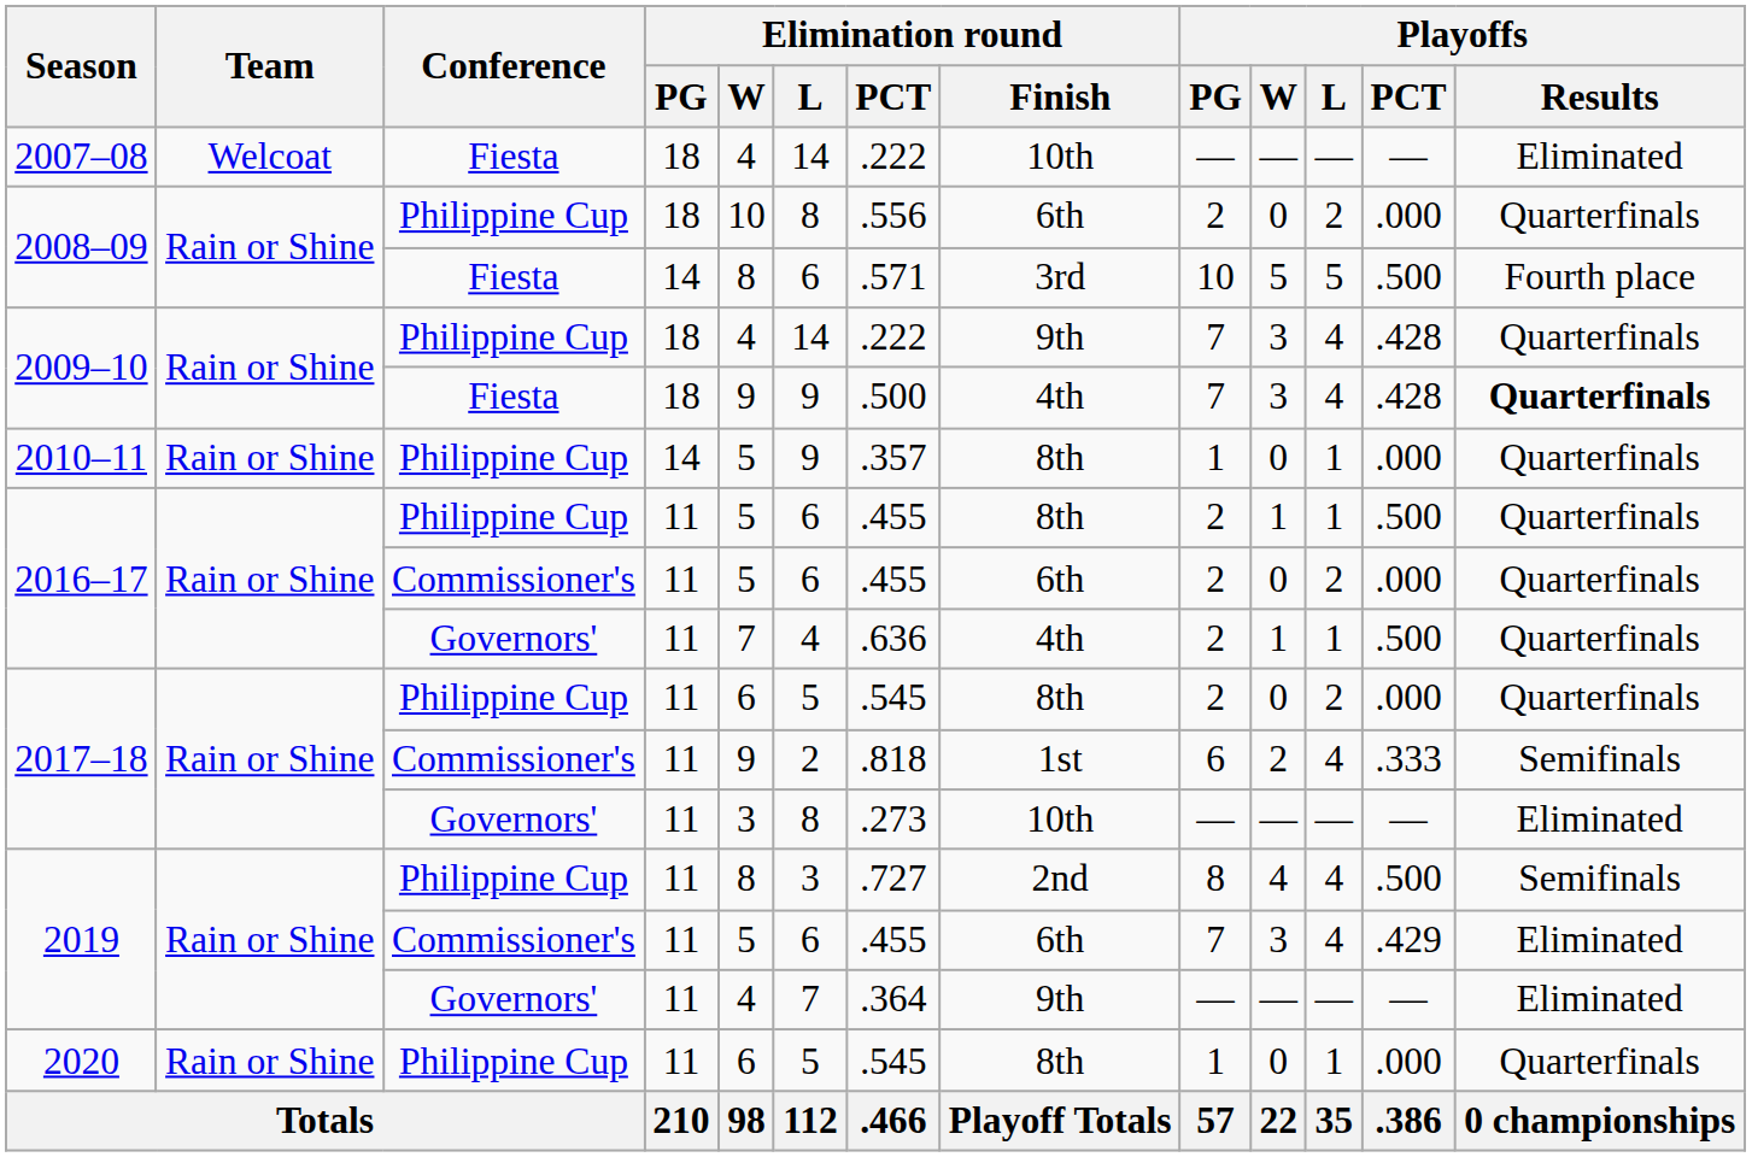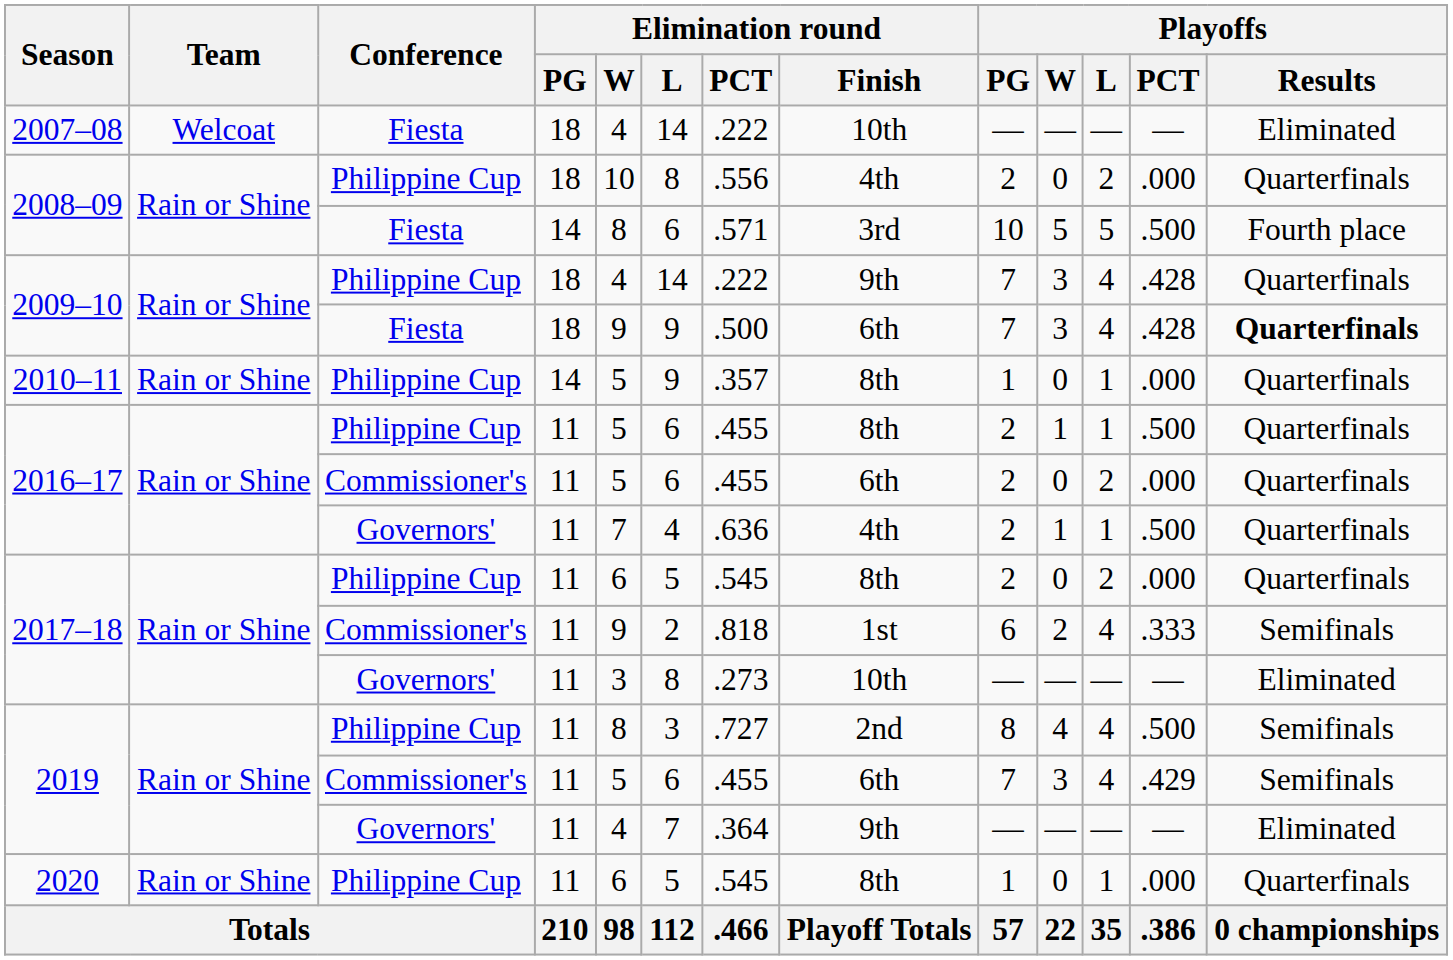2008–09 / Philippine Cup | Elimination round / Finish: 6th -> 4th
2009–10 / Fiesta | Elimination round / Finish: 4th -> 6th
2019 / Commissioner's | Playoffs / Results: Eliminated -> Semifinals
